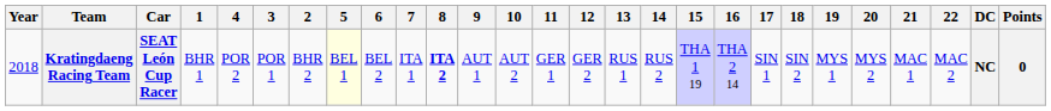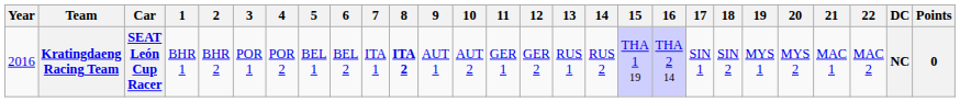columns swapped: 2 <-> 4
Kratingdaeng Racing Team | Year: 2018 -> 2016
Kratingdaeng Racing Team | 5: lightyellow background -> no background
